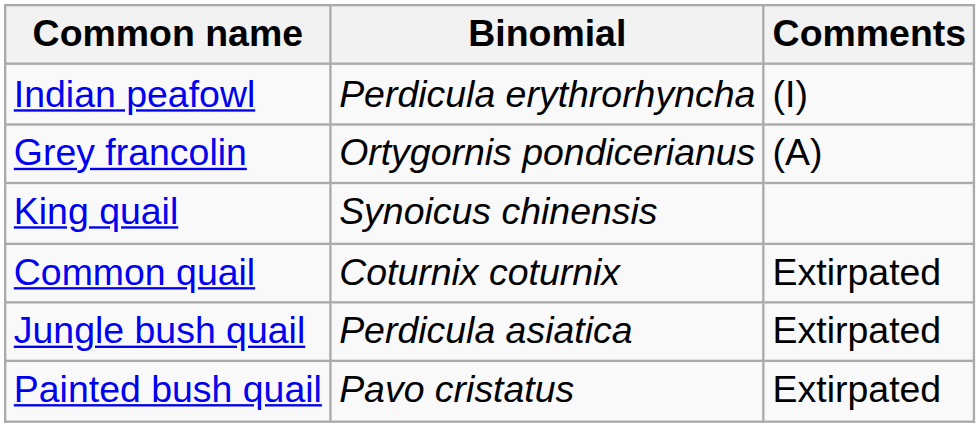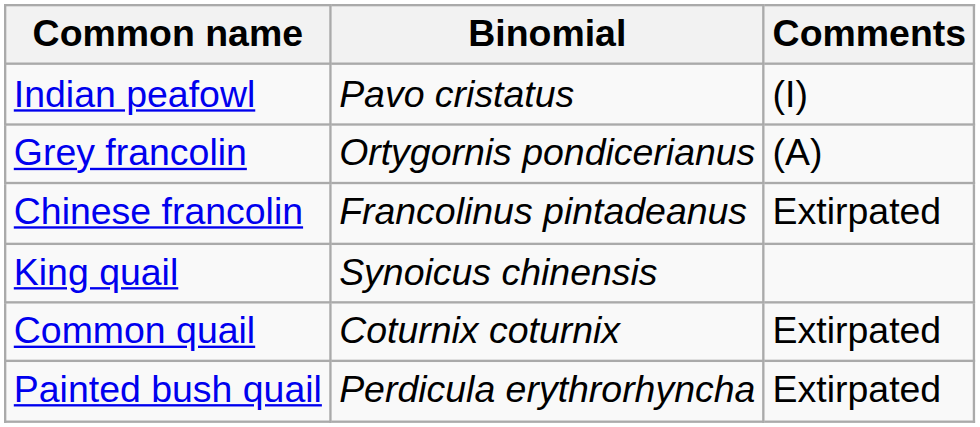Indian peafowl | Binomial: Perdicula erythrorhyncha -> Pavo cristatus
+ row: Chinese francolin | Francolinus pintadeanus | Extirpated
- row: Jungle bush quail | Perdicula asiatica | Extirpated
Painted bush quail | Binomial: Pavo cristatus -> Perdicula erythrorhyncha
